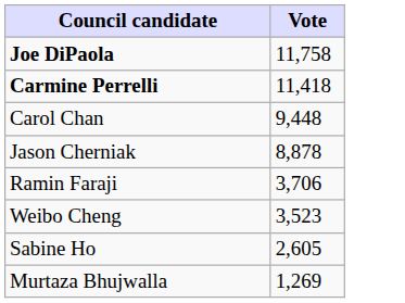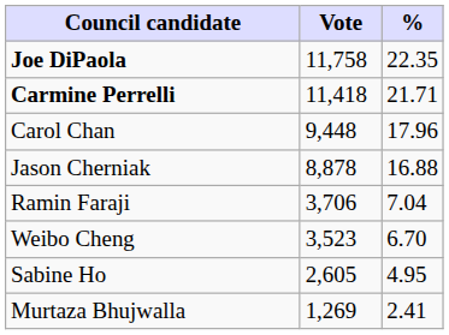+ column: % | 22.35 | 21.71 | 17.96 | 16.88 | 7.04 | 6.70 | 4.95 | 2.41
